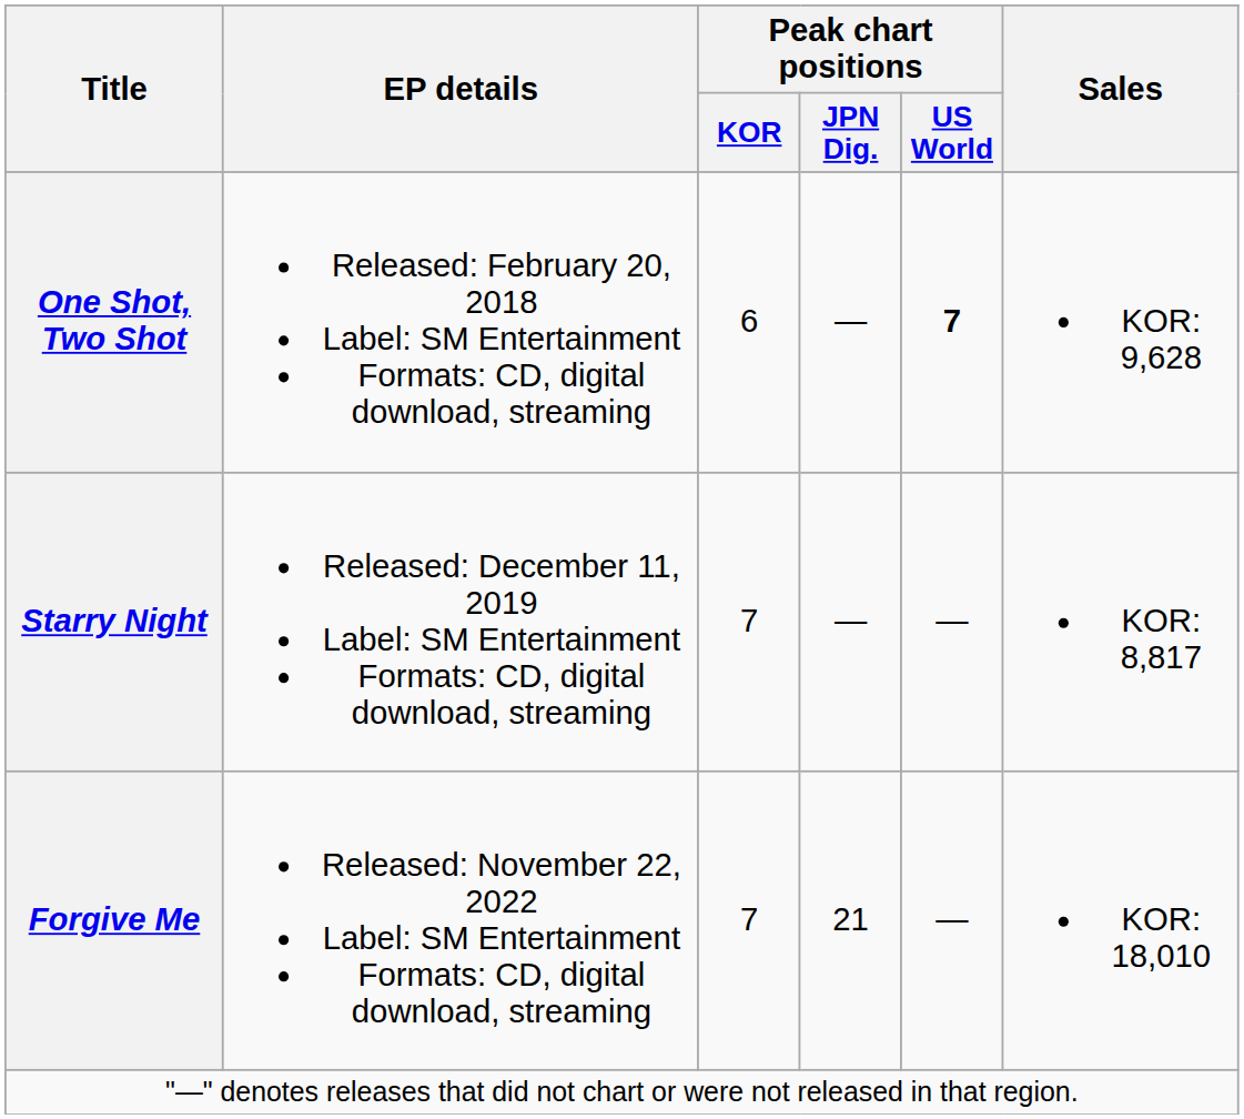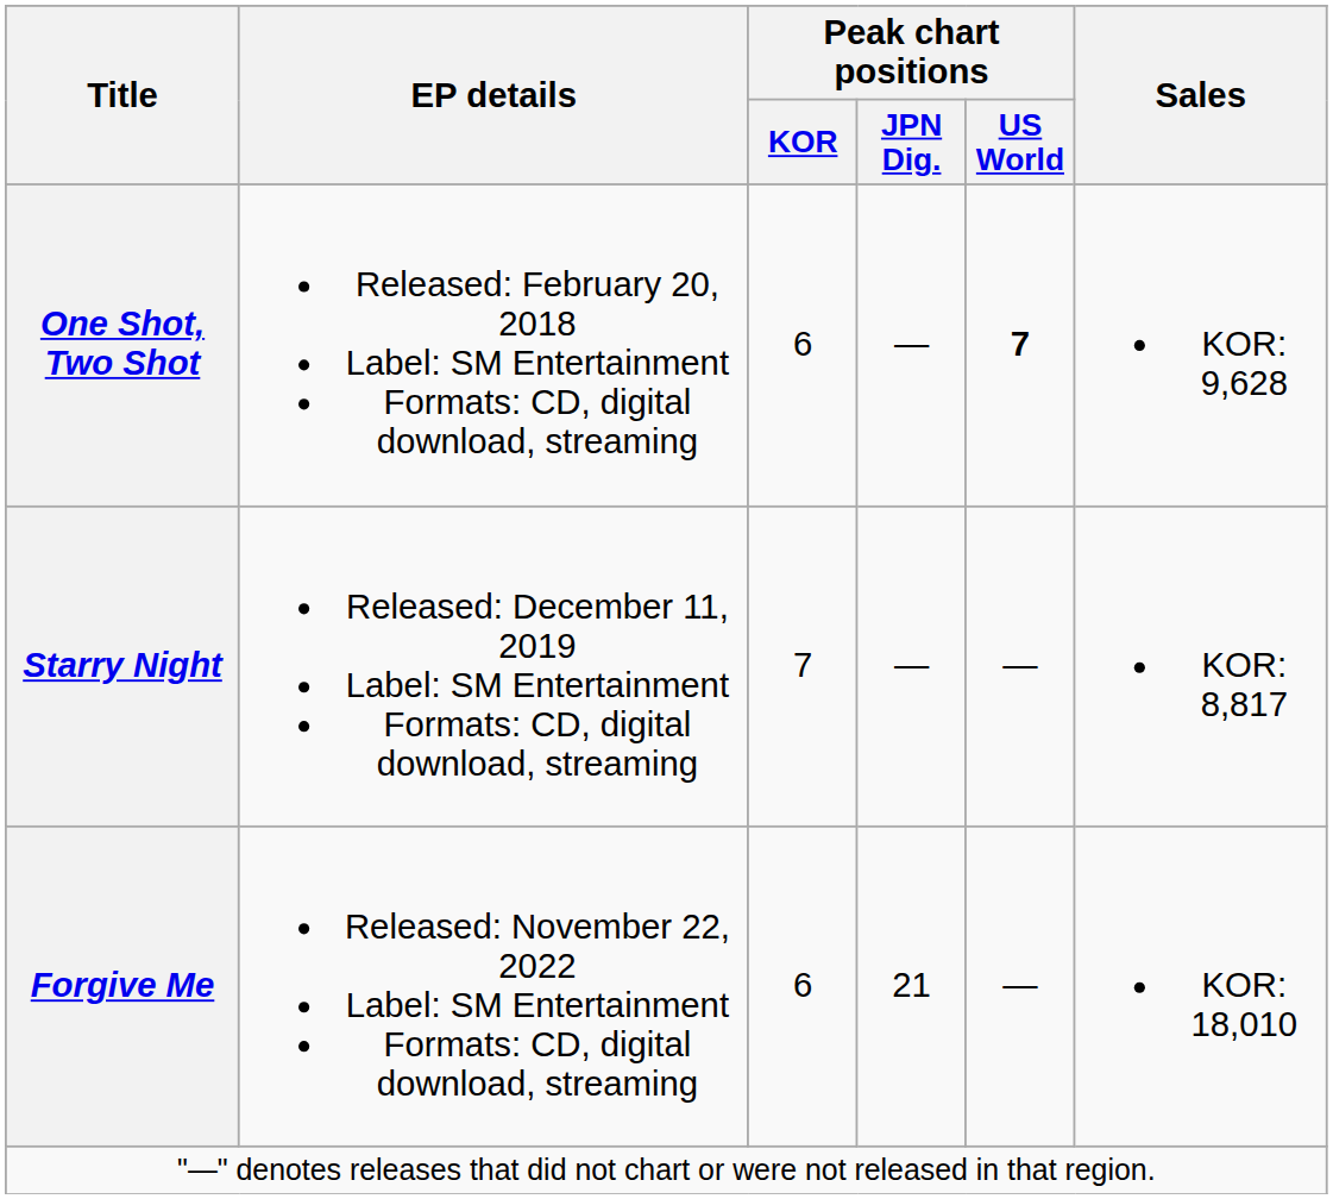Forgive Me | Peak chart positions / KOR: 7 -> 6
